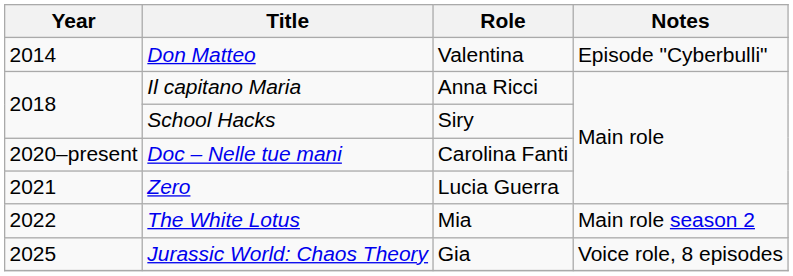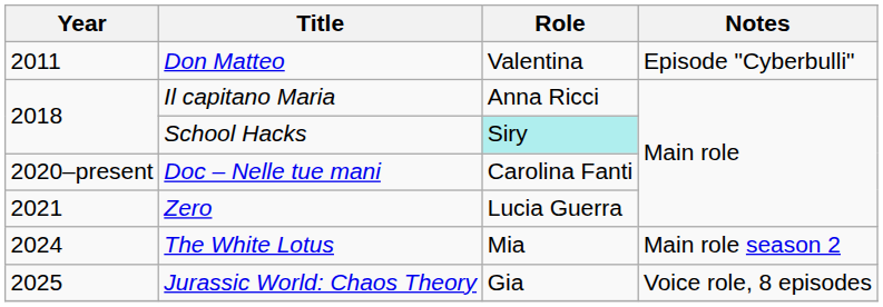Don Matteo | Year: 2014 -> 2011
School Hacks | Role: no background -> paleturquoise background
The White Lotus | Year: 2022 -> 2024
